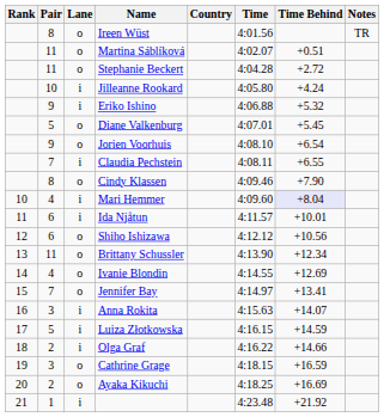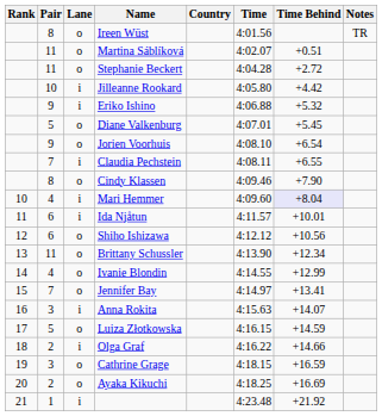Jilleanne Rookard | Time Behind: +4.24 -> +4.42
Ivanie Blondin | Time Behind: +12.69 -> +12.99
Luiza Złotkowska | Lane: i -> o
